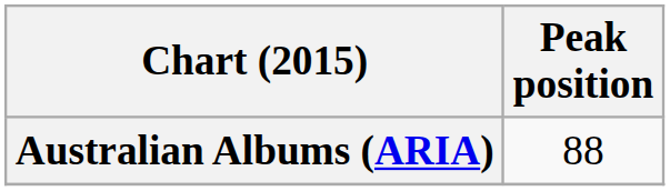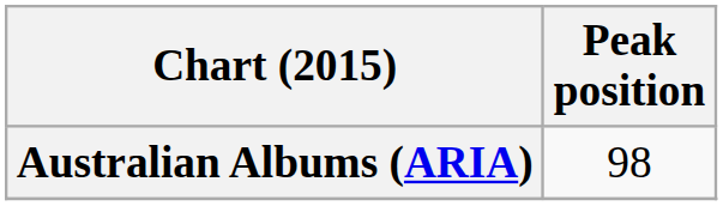Australian Albums (ARIA) | Peak position: 88 -> 98
